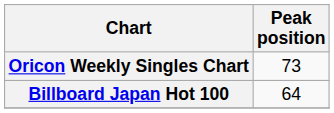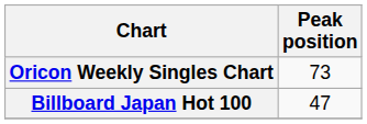Billboard Japan Hot 100 | Peak position: 64 -> 47
